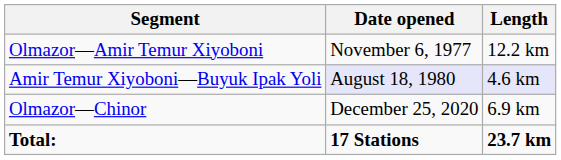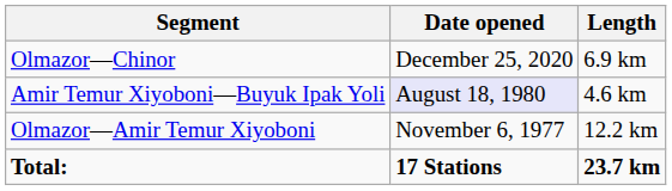rows swapped: Olmazor—Amir Temur Xiyoboni <-> Olmazor—Chinor
Amir Temur Xiyoboni—Buyuk Ipak Yoli | Length: lavender background -> no background
